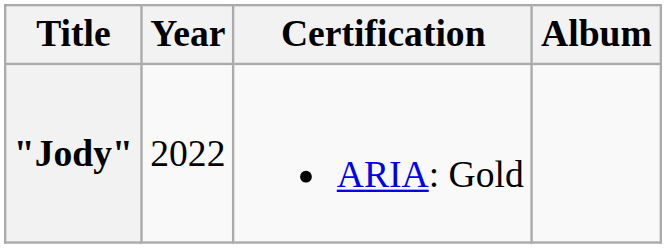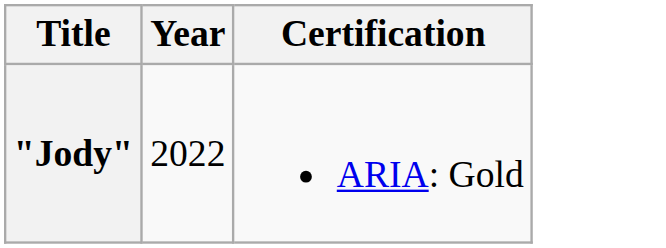- column: Album
